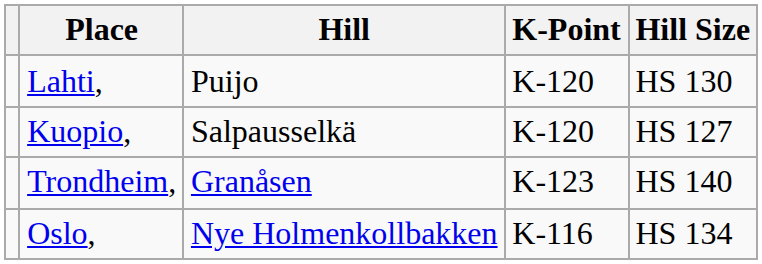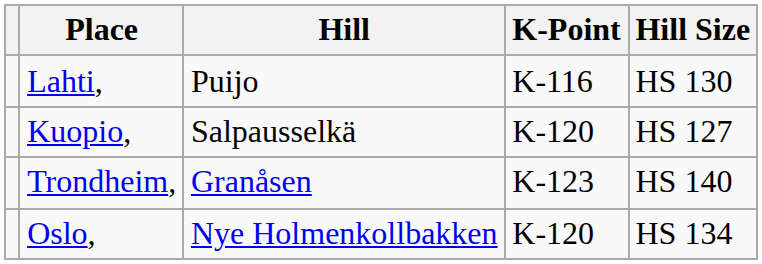Lahti, | K-Point: K-120 -> K-116
Oslo, | K-Point: K-116 -> K-120
